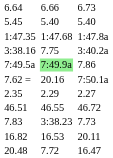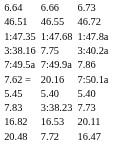rows swapped: 46.51 <-> 5.45
7:49.5a | column 5: lightgreen background -> no background
- row: 2.35 | 2.29 | 2.27
